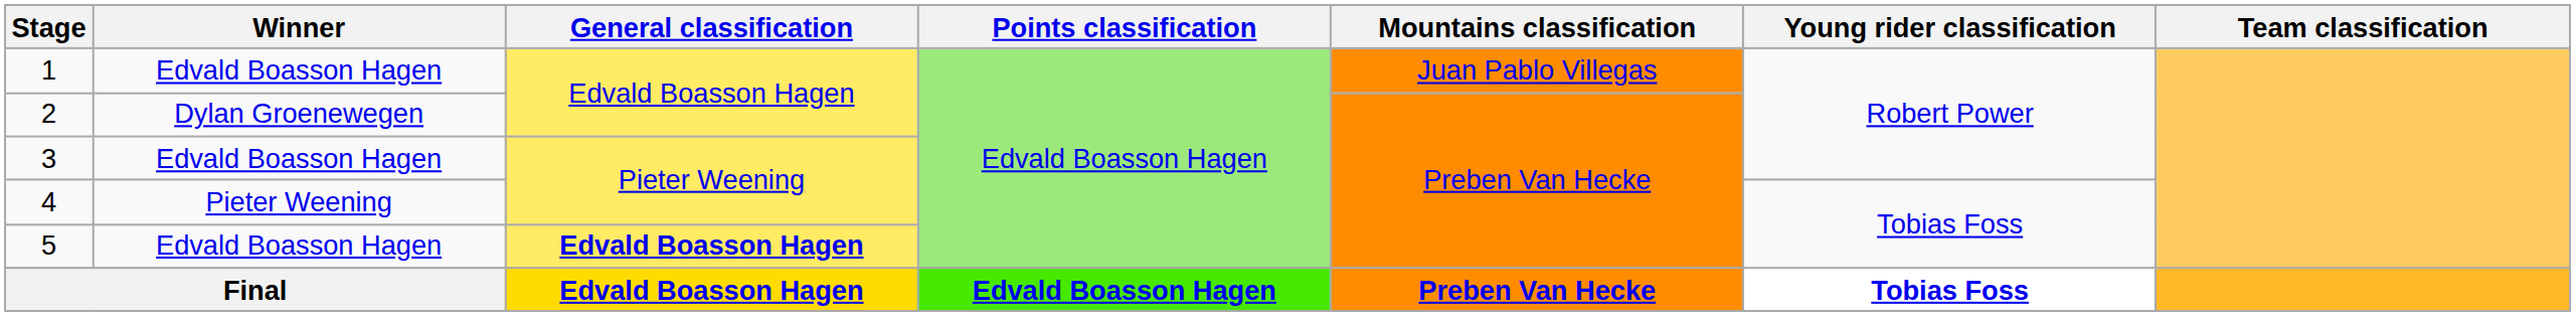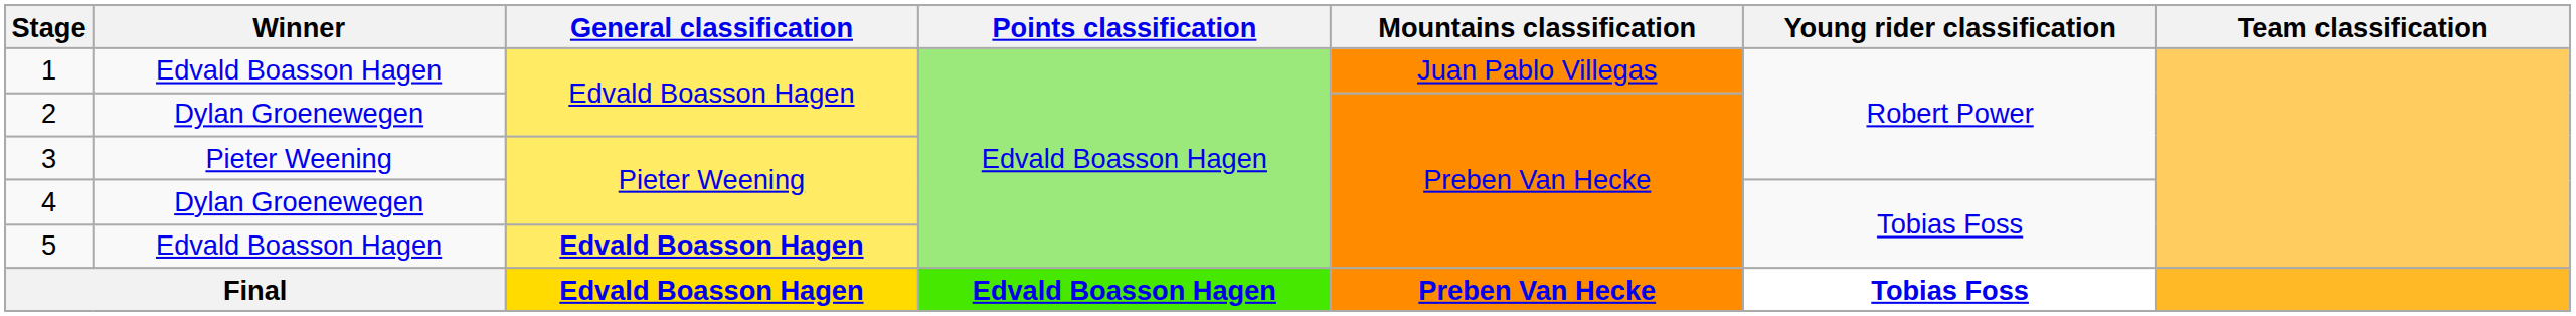3 | Winner: Edvald Boasson Hagen -> Pieter Weening
4 | Winner: Pieter Weening -> Dylan Groenewegen
